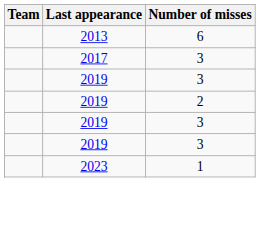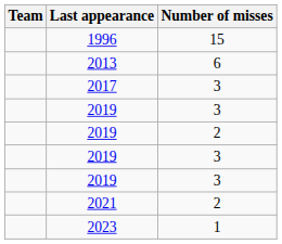+ row: 1996 | 15
+ row: 2021 | 2
